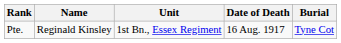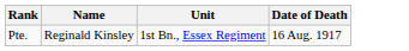- column: Burial | Tyne Cot
